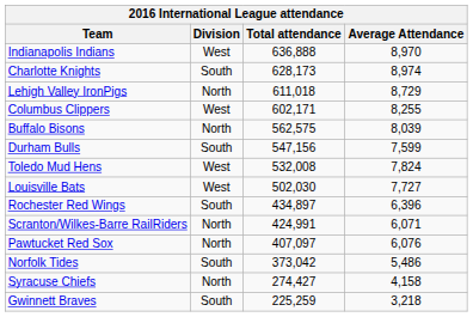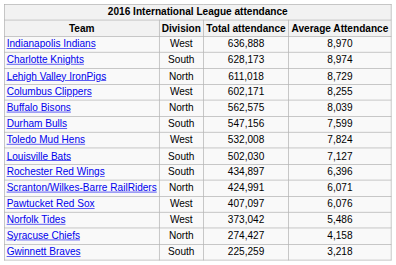Louisville Bats | Division: West -> South
Louisville Bats | Average Attendance: 7,727 -> 7,127
Pawtucket Red Sox | Division: North -> West
Norfolk Tides | Division: South -> West
